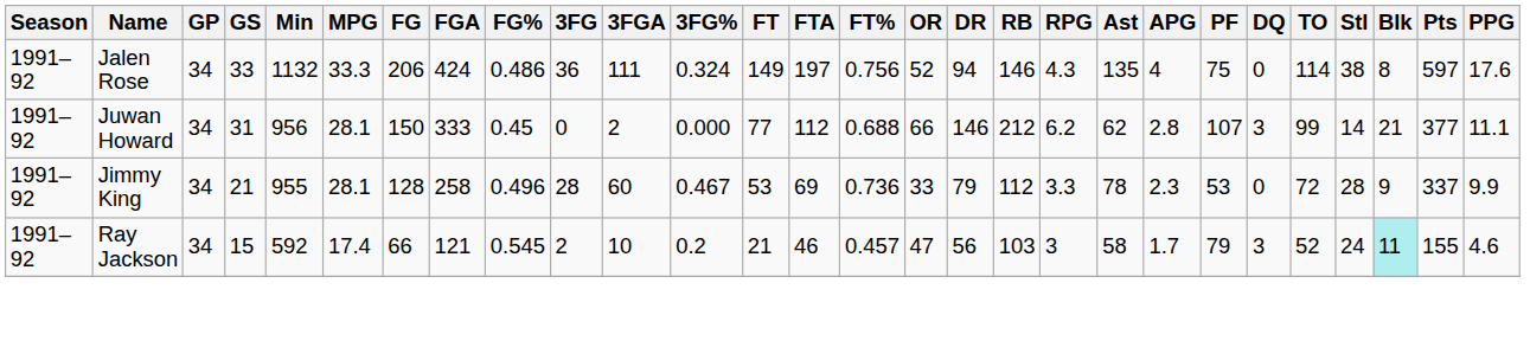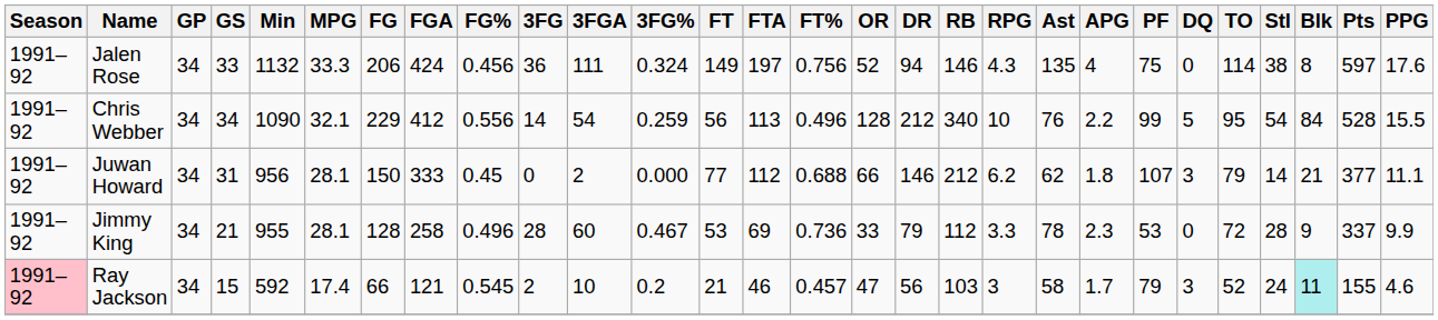Jalen Rose | FG%: 0.486 -> 0.456
+ row: 1991–92 | Chris Webber | 34 | 34 | 1090 | 32.1 | 229 | 412 | 0.556 | 14 | 54 | 0.259 | 56 | 113 | 0.496 | 128 | 212 | 340 | 10 | 76 | 2.2 | 99 | 5 | 95 | 54 | 84 | 528 | 15.5
Juwan Howard | APG: 2.8 -> 1.8
Juwan Howard | TO: 99 -> 79
Ray Jackson | Season: no background -> pink background
